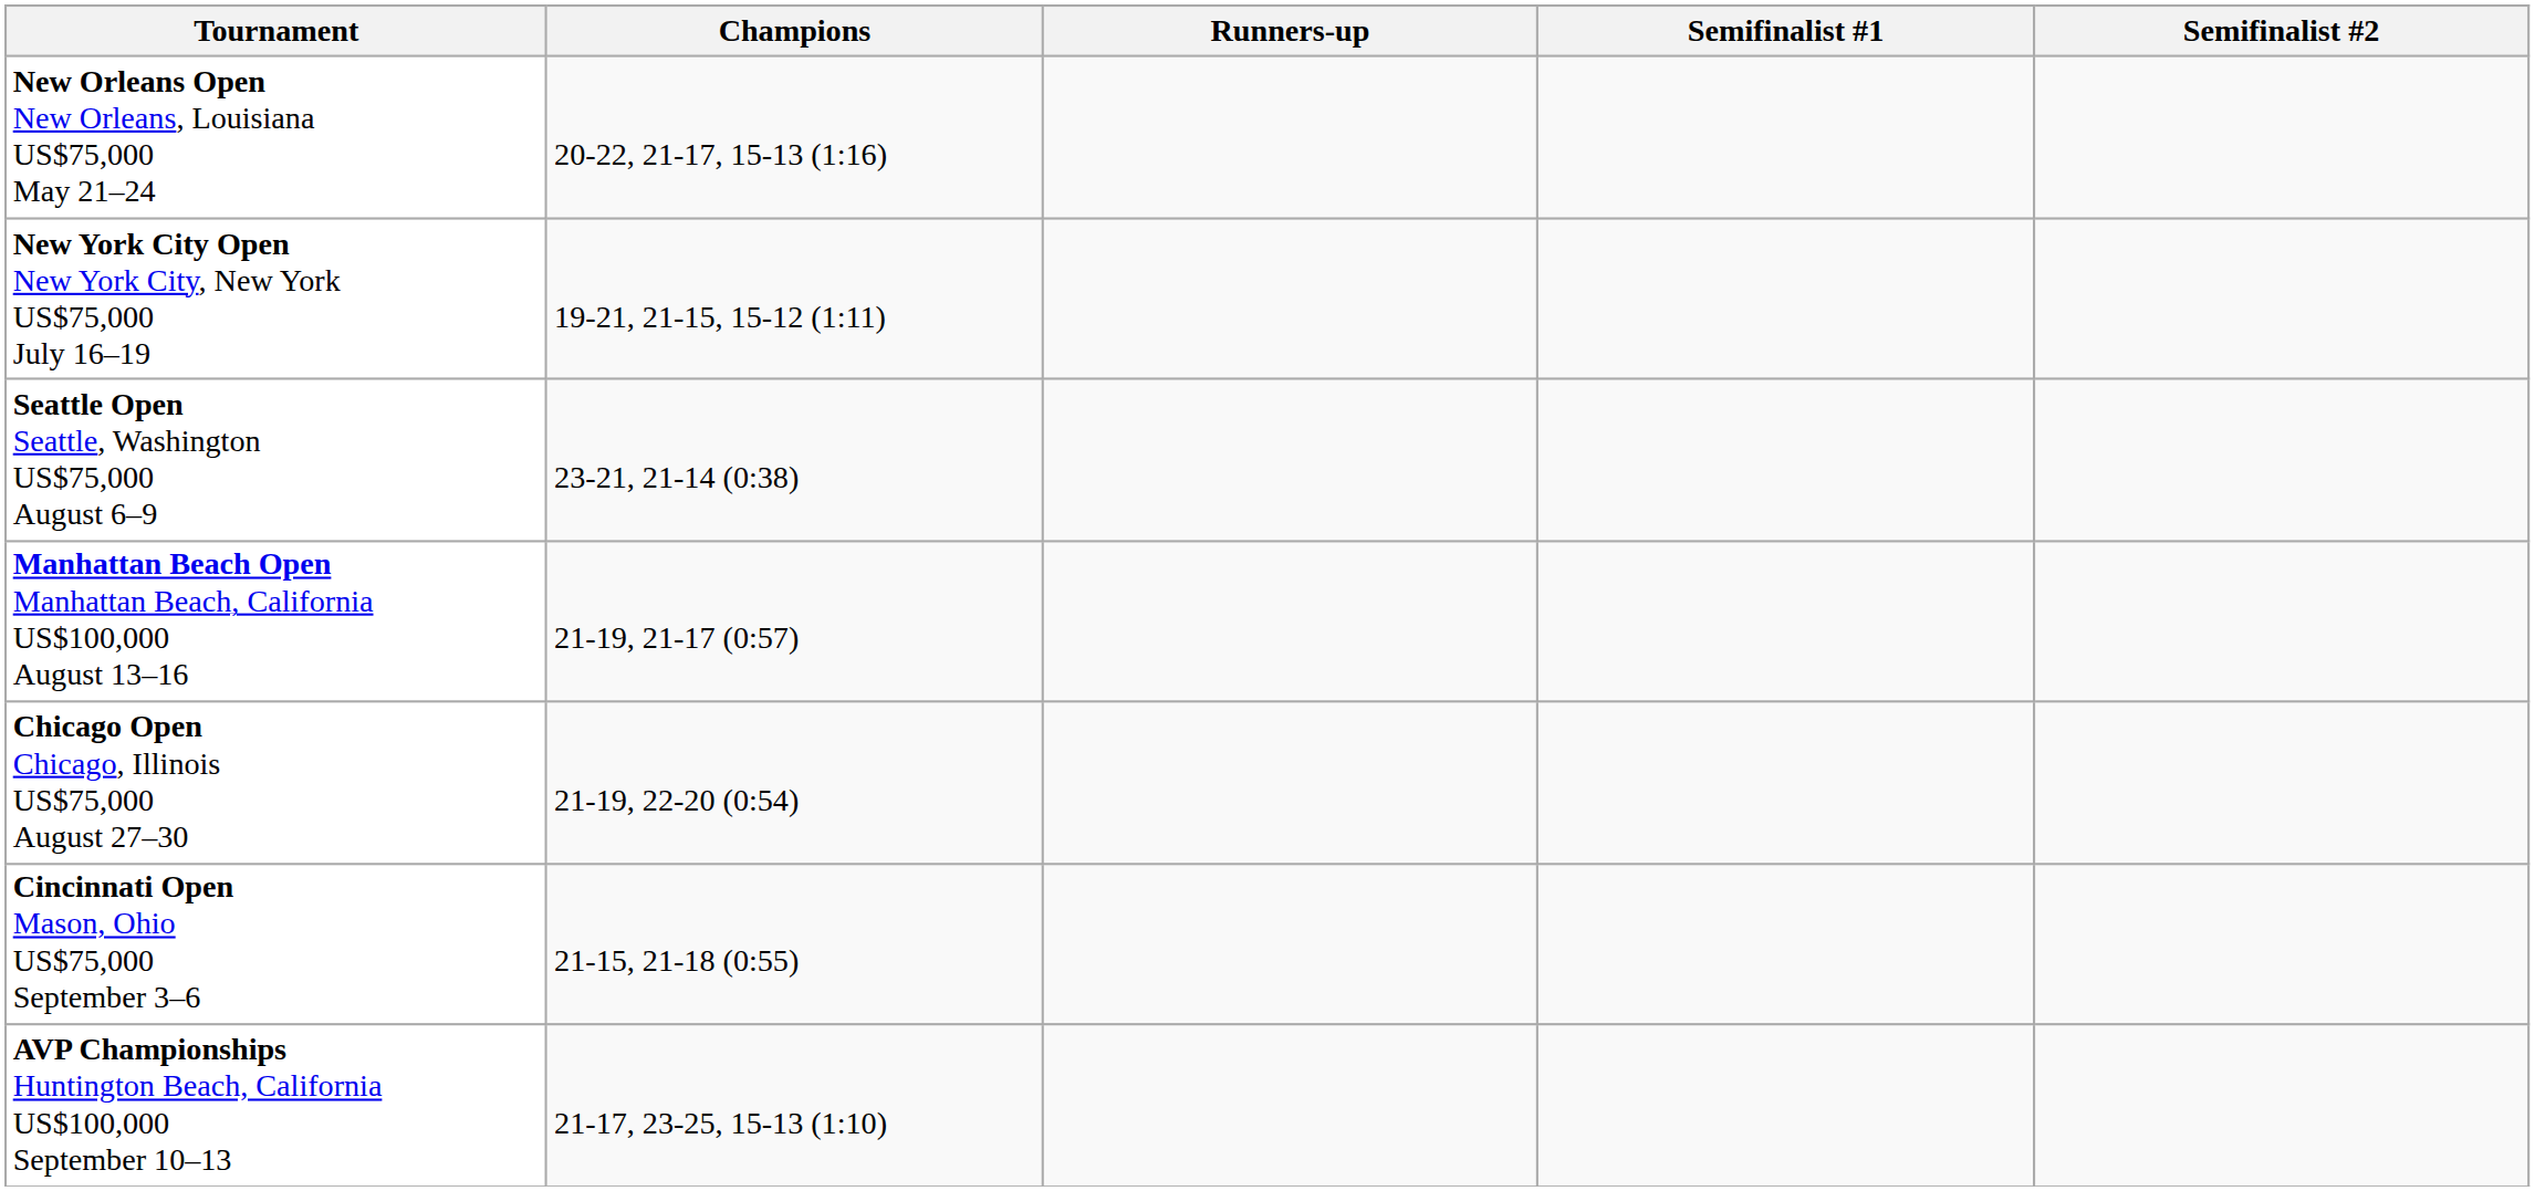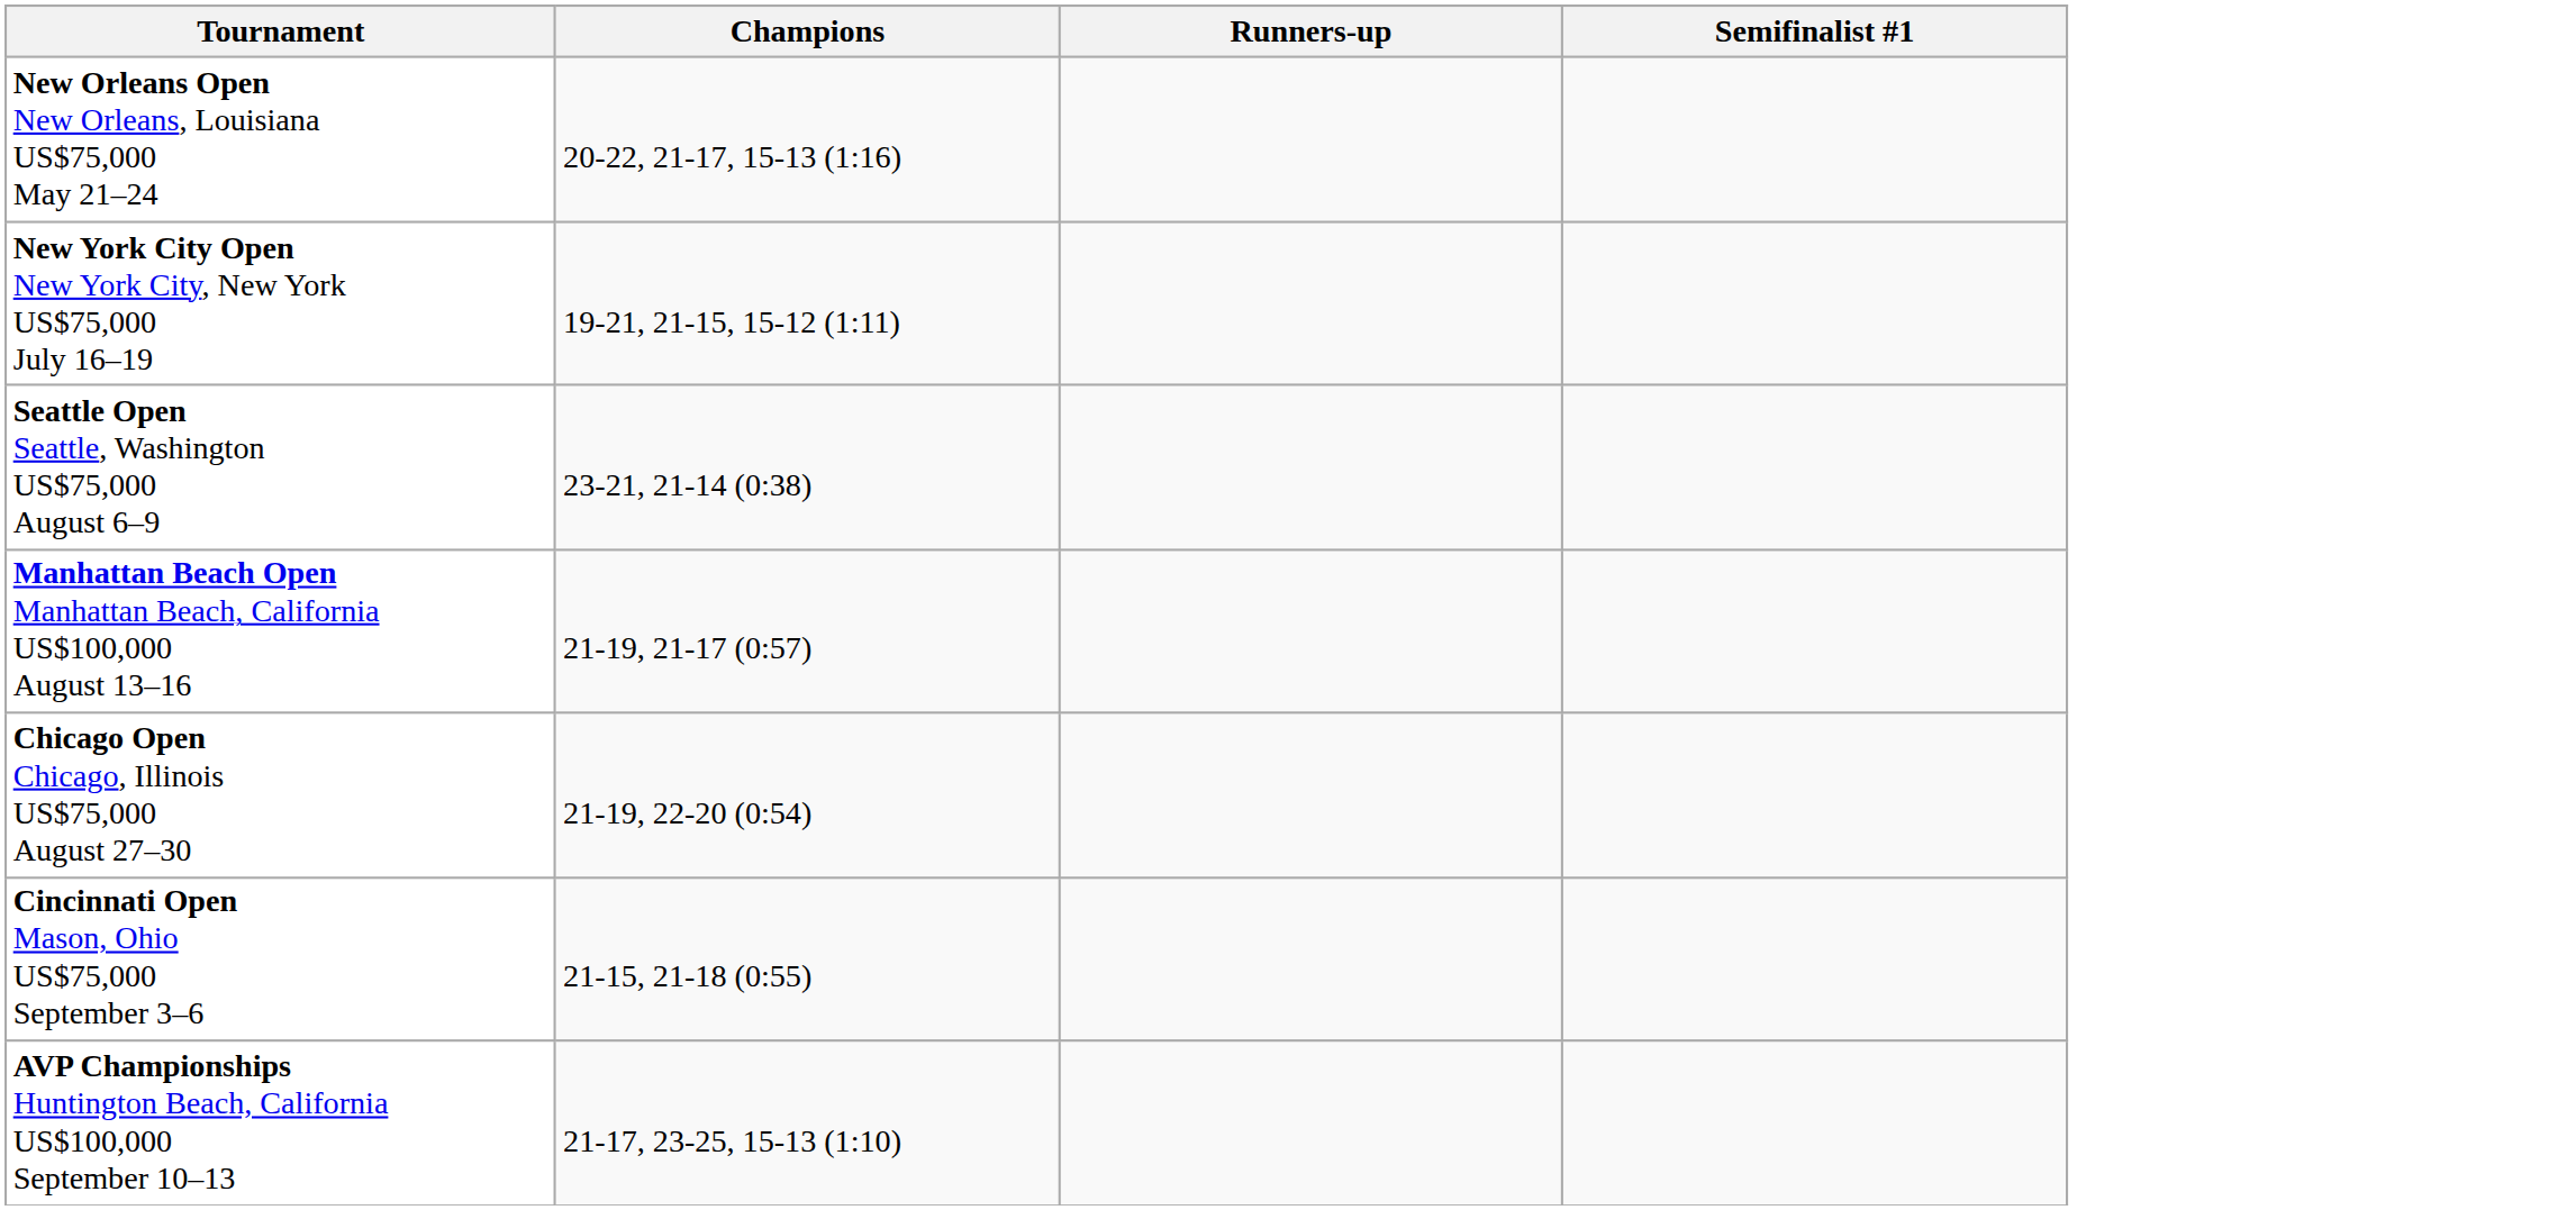- column: Semifinalist #2
